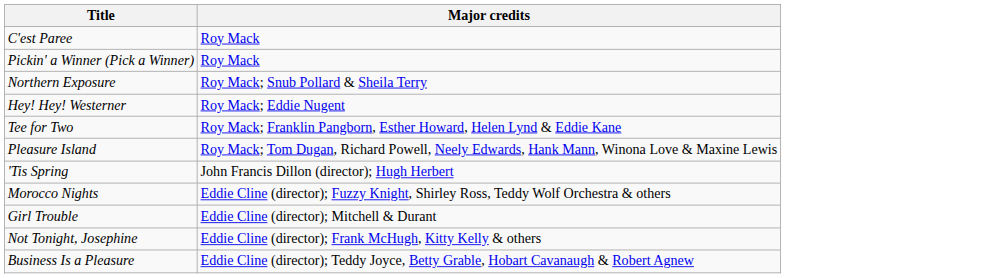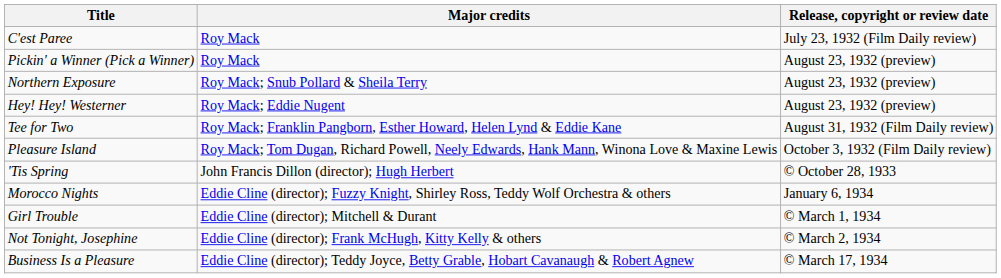+ column: Release, copyright or review date | July 23, 1932 (Film Daily review) | August 23, 1932 (preview) | August 23, 1932 (preview) | August 23, 1932 (preview) | August 31, 1932 (Film Daily review) | October 3, 1932 (Film Daily review) | © October 28, 1933 | January 6, 1934 | © March 1, 1934 | © March 2, 1934 | © March 17, 1934
